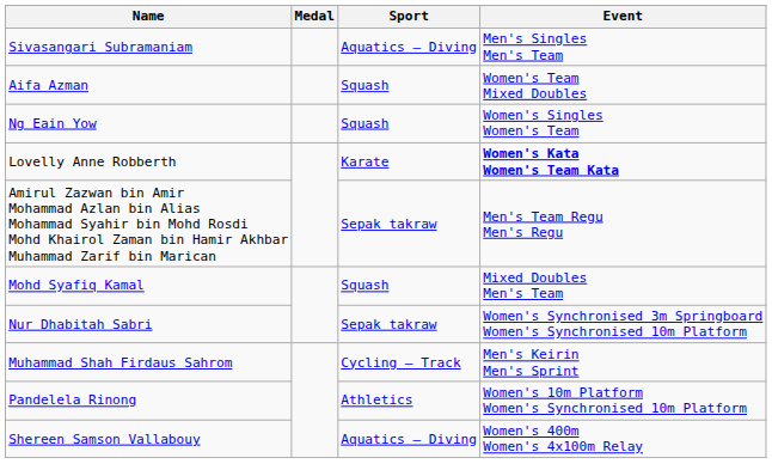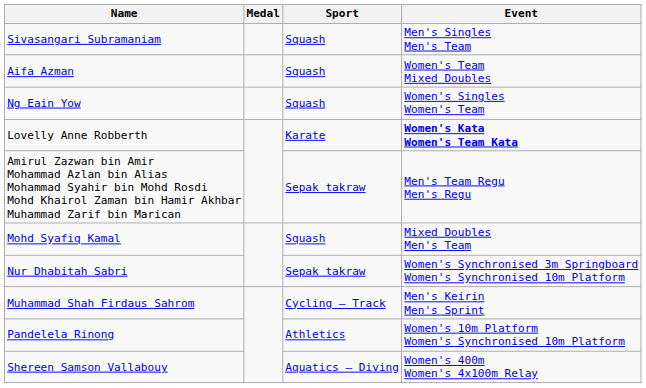Sivasangari Subramaniam | Sport: Aquatics – Diving -> Squash
